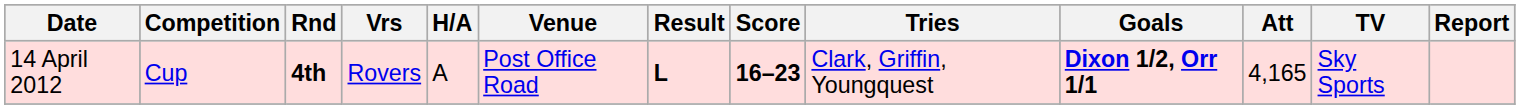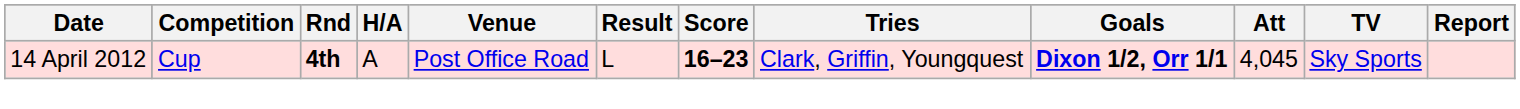- column: Vrs | Rovers
14 April 2012 | Result: bold -> normal
14 April 2012 | Att: 4,165 -> 4,045
